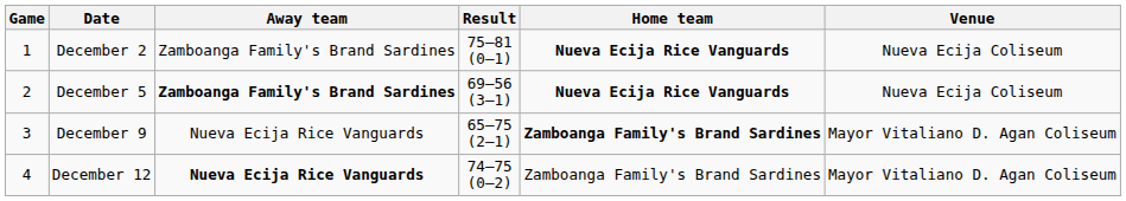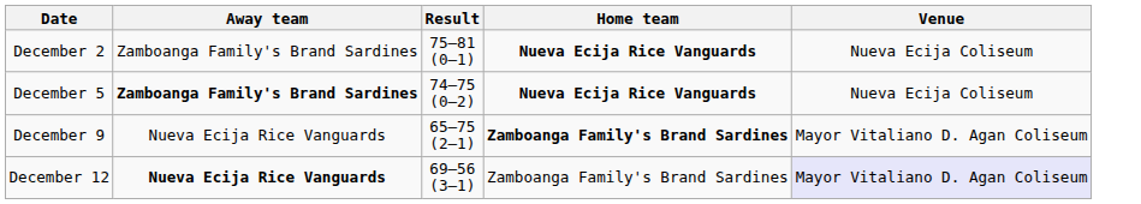- column: Game | 1 | 2 | 3 | 4
December 5 | Result: 69–56 (3–1) -> 74–75 (0–2)
December 12 | Result: 74–75 (0–2) -> 69–56 (3–1)
December 12 | Venue: no background -> lavender background
